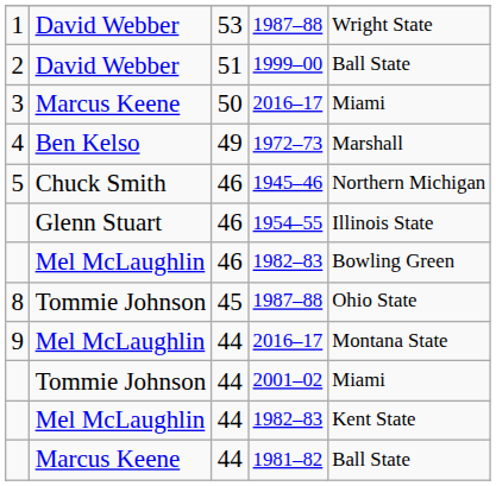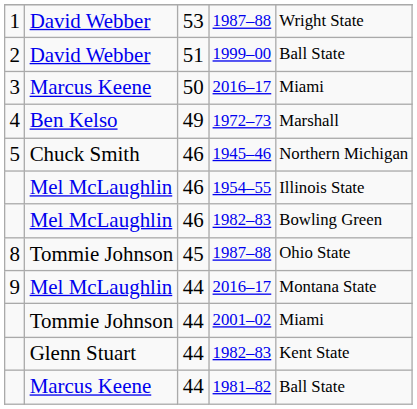1954–55 | column 2: Glenn Stuart -> Mel McLaughlin
44 / 1982–83 | column 2: Mel McLaughlin -> Glenn Stuart
